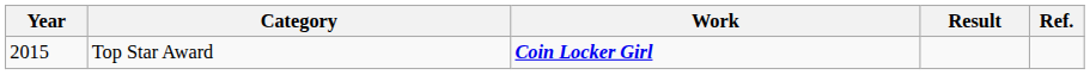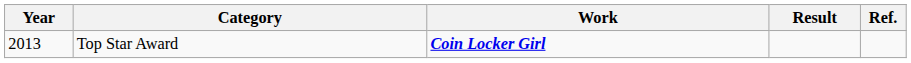Top Star Award | Year: 2015 -> 2013
